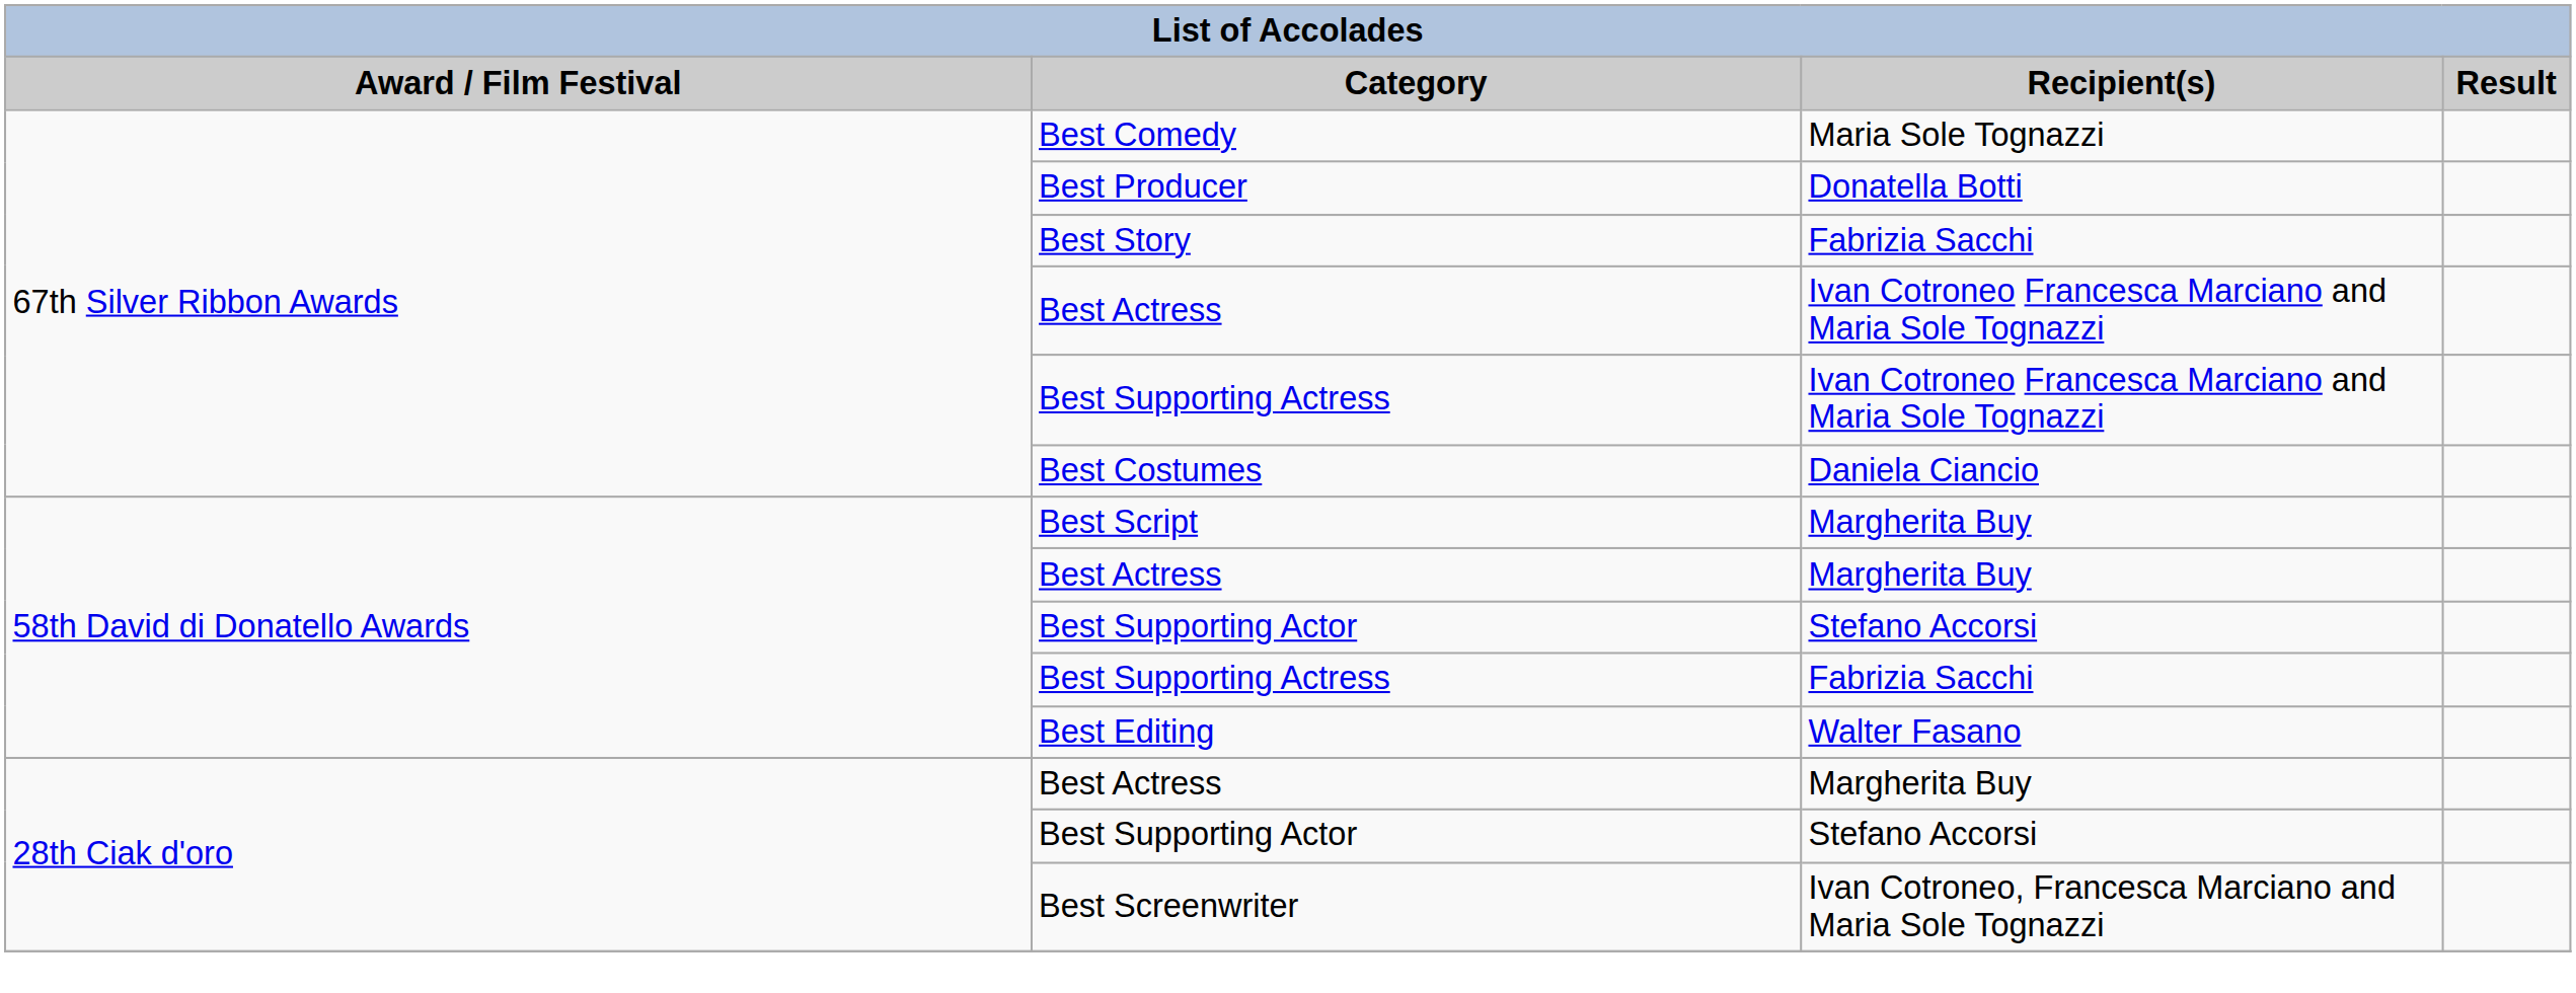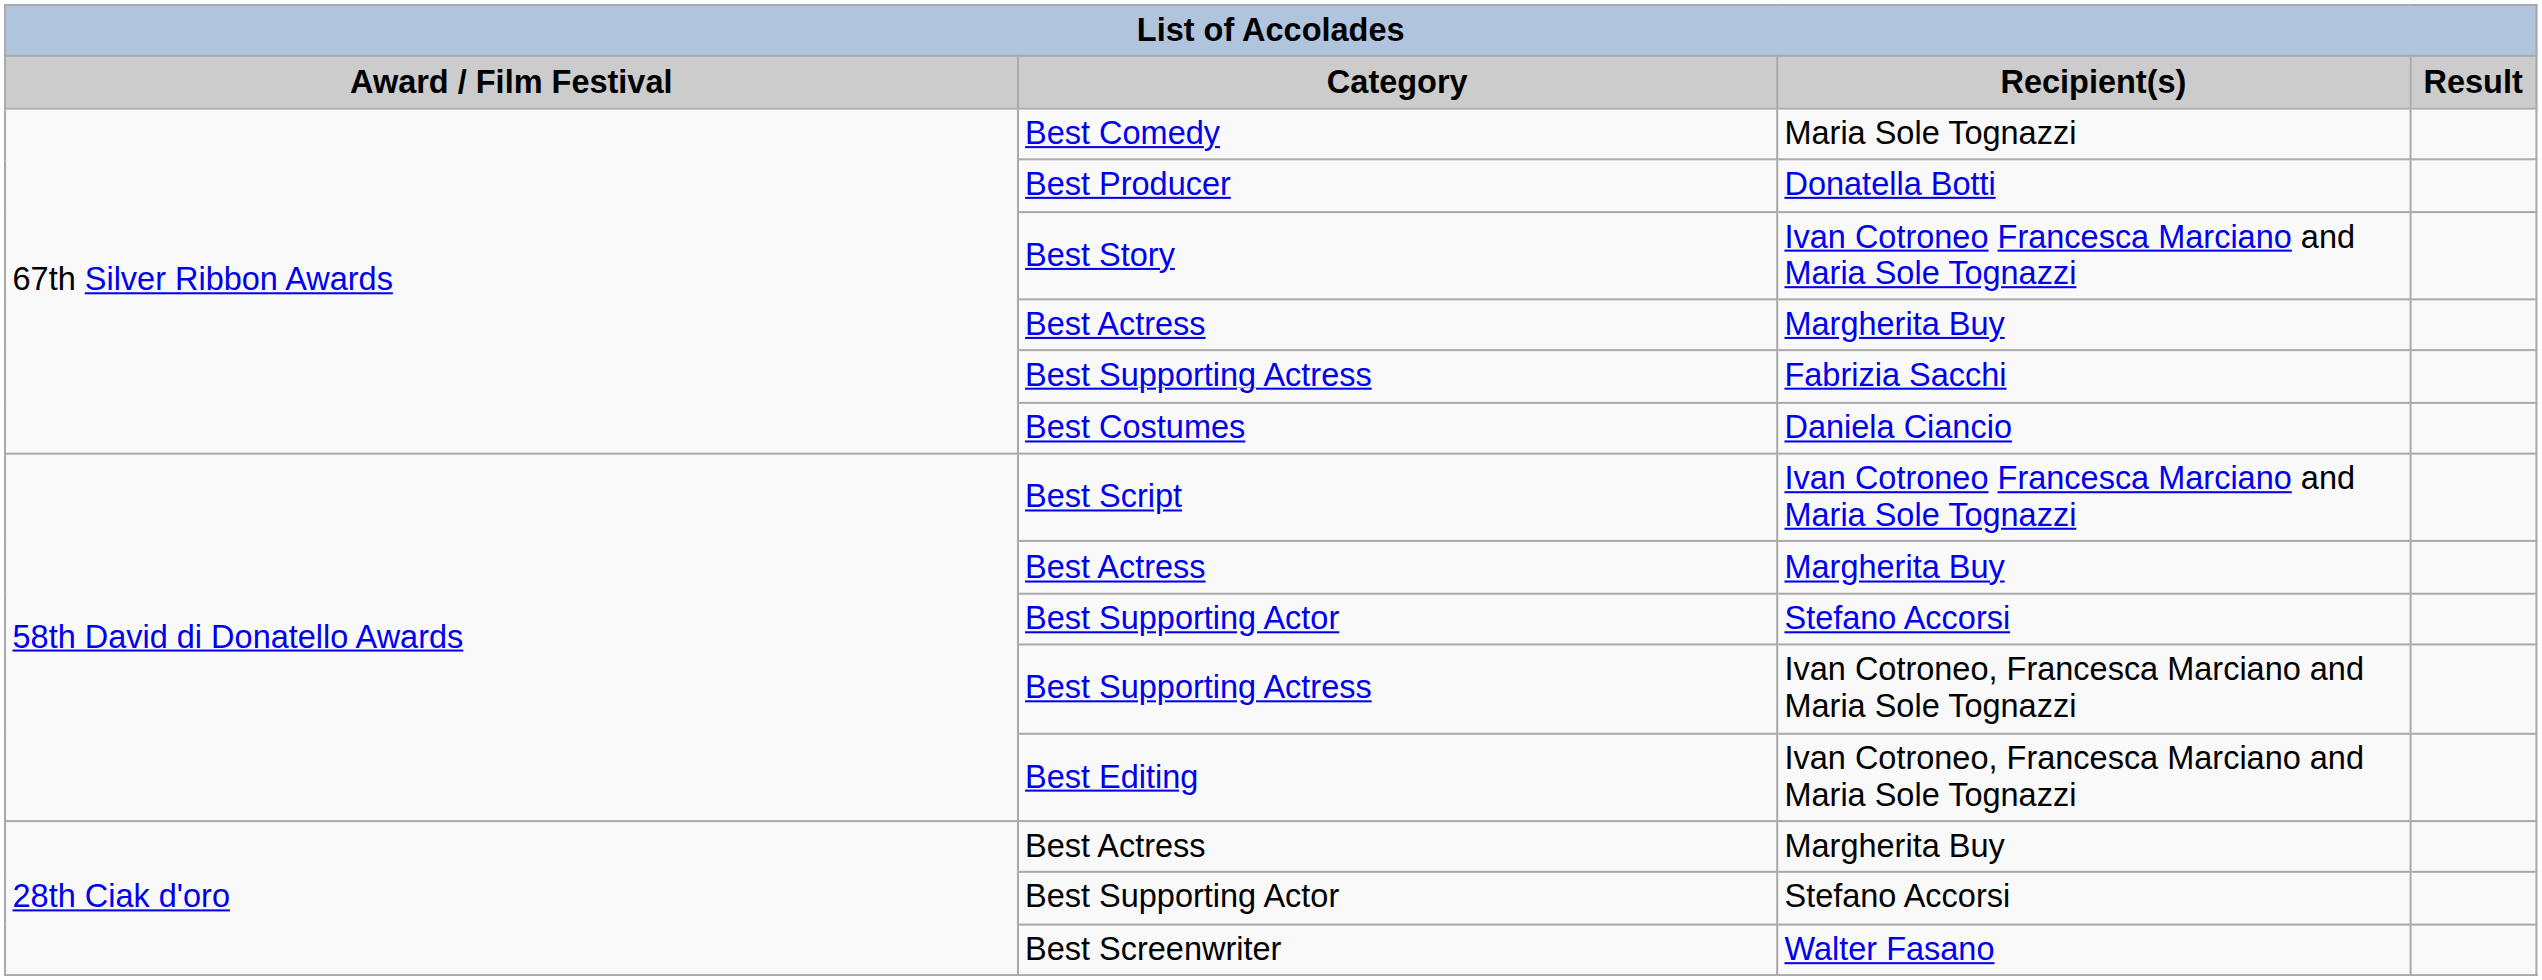Best Story | Recipient(s): Fabrizia Sacchi -> Ivan Cotroneo Francesca Marciano and Maria Sole Tognazzi
67th Silver Ribbon Awards / Best Actress | Recipient(s): Ivan Cotroneo Francesca Marciano and Maria Sole Tognazzi -> Margherita Buy
67th Silver Ribbon Awards / Best Supporting Actress | Recipient(s): Ivan Cotroneo Francesca Marciano and Maria Sole Tognazzi -> Fabrizia Sacchi
Best Script | Recipient(s): Margherita Buy -> Ivan Cotroneo Francesca Marciano and Maria Sole Tognazzi
58th David di Donatello Awards / Best Supporting Actress | Recipient(s): Fabrizia Sacchi -> Ivan Cotroneo, Francesca Marciano and Maria Sole Tognazzi
Best Editing | Recipient(s): Walter Fasano -> Ivan Cotroneo, Francesca Marciano and Maria Sole Tognazzi
Best Screenwriter | Recipient(s): Ivan Cotroneo, Francesca Marciano and Maria Sole Tognazzi -> Walter Fasano
